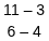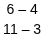rows swapped: 6 – 4 <-> 11 – 3
